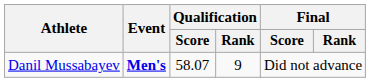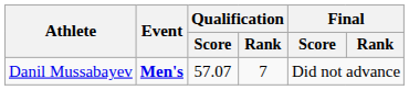Danil Mussabayev | Qualification / Score: 58.07 -> 57.07
Danil Mussabayev | Qualification / Rank: 9 -> 7
